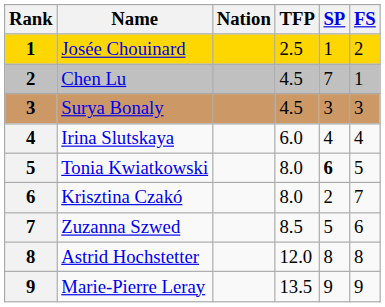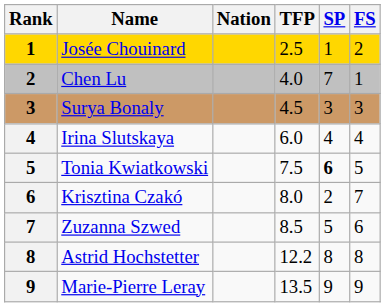Chen Lu | TFP: 4.5 -> 4.0
Tonia Kwiatkowski | TFP: 8.0 -> 7.5
Astrid Hochstetter | TFP: 12.0 -> 12.2
